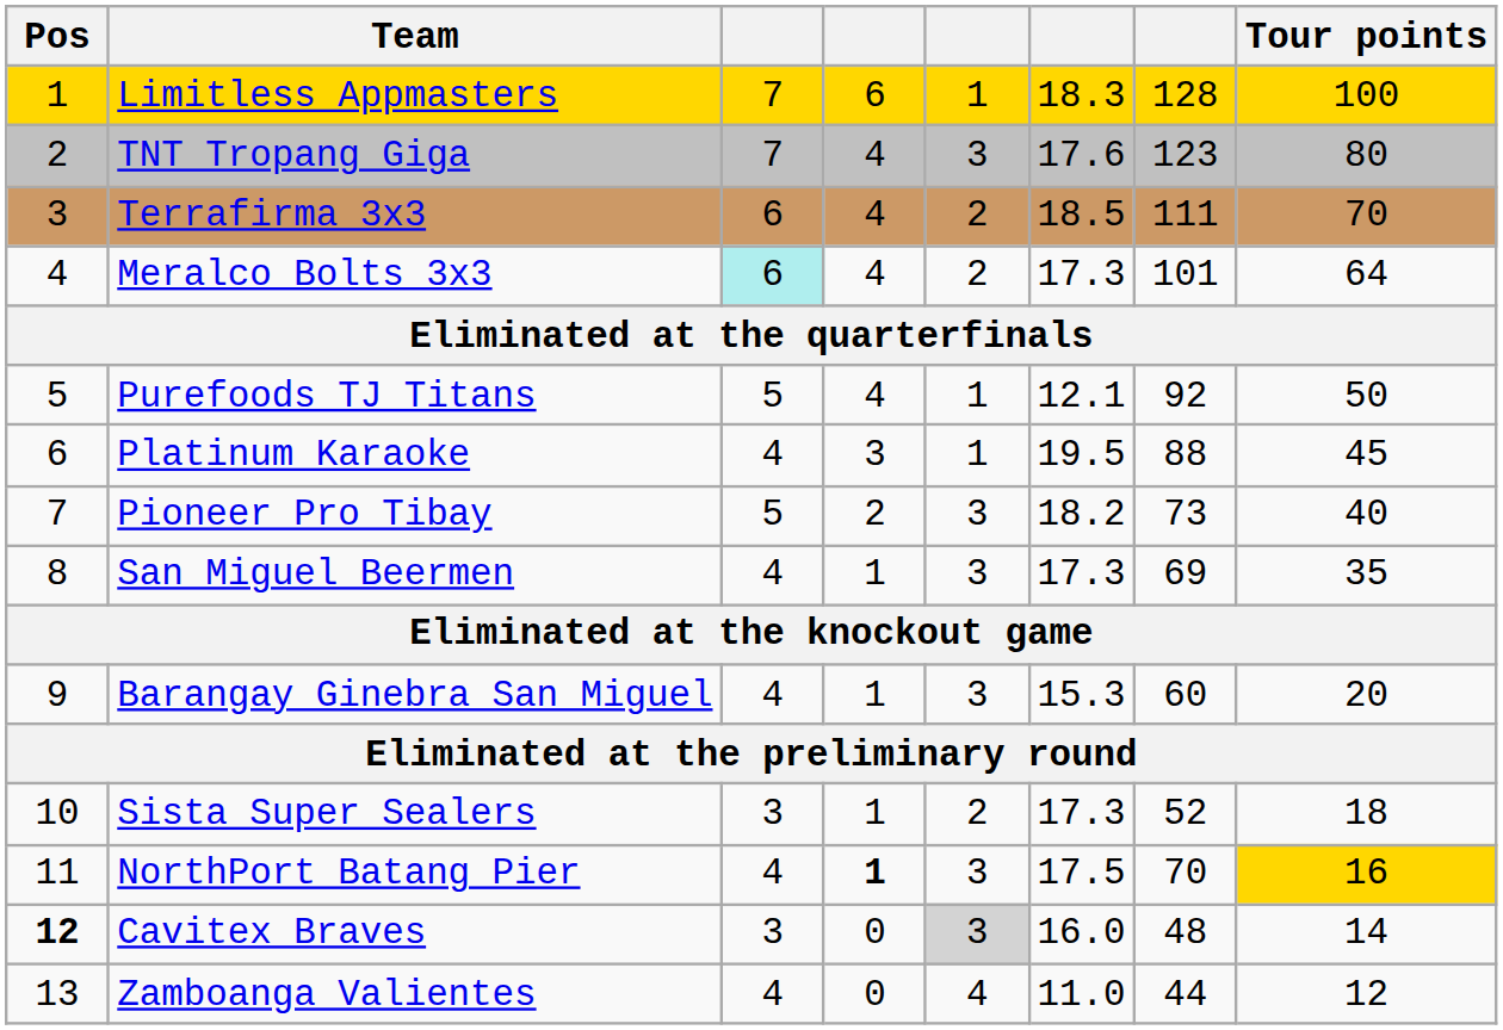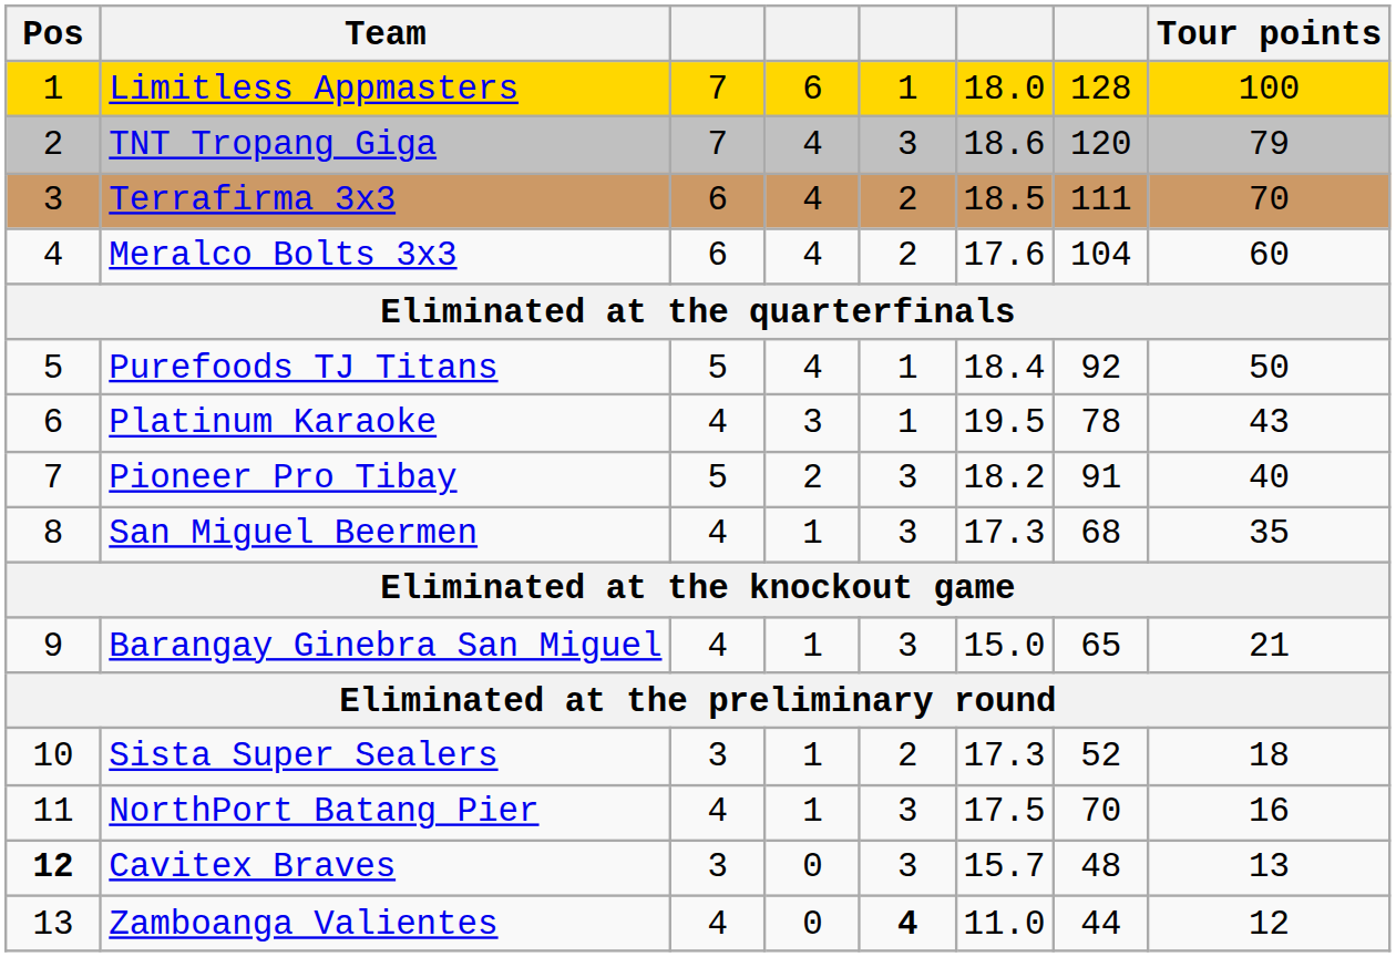Limitless Appmasters | column 6: 18.3 -> 18.0
TNT Tropang Giga | column 6: 17.6 -> 18.6
TNT Tropang Giga | column 7: 123 -> 120
TNT Tropang Giga | Tour points: 80 -> 79
Meralco Bolts 3x3 | column 3: paleturquoise background -> no background
Meralco Bolts 3x3 | column 6: 17.3 -> 17.6
Meralco Bolts 3x3 | column 7: 101 -> 104
Meralco Bolts 3x3 | Tour points: 64 -> 60
Purefoods TJ Titans | column 6: 12.1 -> 18.4
Platinum Karaoke | column 7: 88 -> 78
Platinum Karaoke | Tour points: 45 -> 43
Pioneer Pro Tibay | column 7: 73 -> 91
San Miguel Beermen | column 7: 69 -> 68
Barangay Ginebra San Miguel | column 6: 15.3 -> 15.0
Barangay Ginebra San Miguel | column 7: 60 -> 65
Barangay Ginebra San Miguel | Tour points: 20 -> 21
NorthPort Batang Pier | column 4: bold -> normal
NorthPort Batang Pier | Tour points: gold background -> no background
Cavitex Braves | column 5: lightgrey background -> no background
Cavitex Braves | column 6: 16.0 -> 15.7
Cavitex Braves | Tour points: 14 -> 13
Zamboanga Valientes | column 5: normal -> bold
